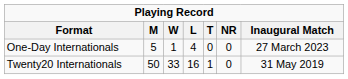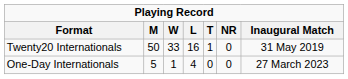rows swapped: One-Day Internationals <-> Twenty20 Internationals
